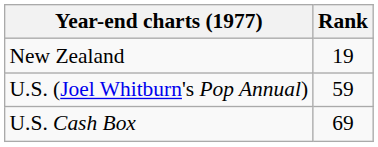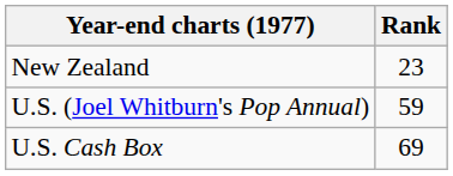New Zealand | Rank: 19 -> 23
